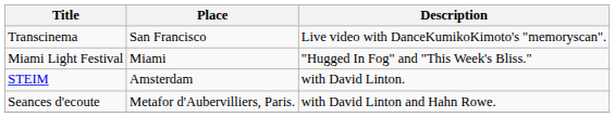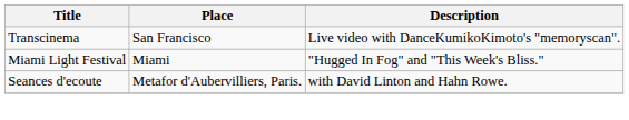- row: STEIM | Amsterdam | with David Linton.
